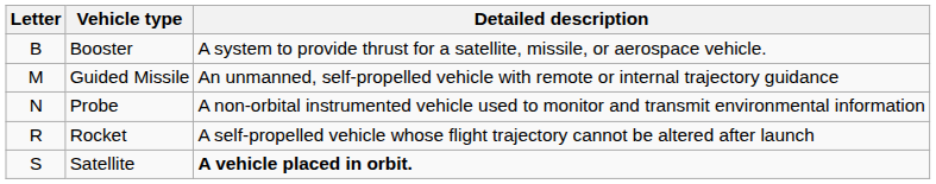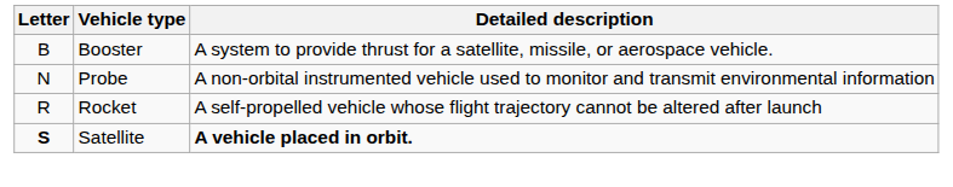- row: M | Guided Missile | An unmanned, self-propelled vehicle with remote or internal trajectory guidance
Satellite | Letter: normal -> bold
